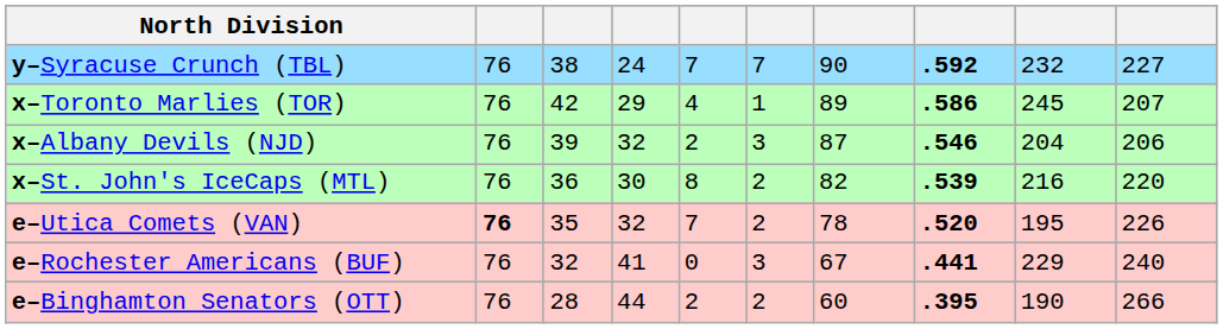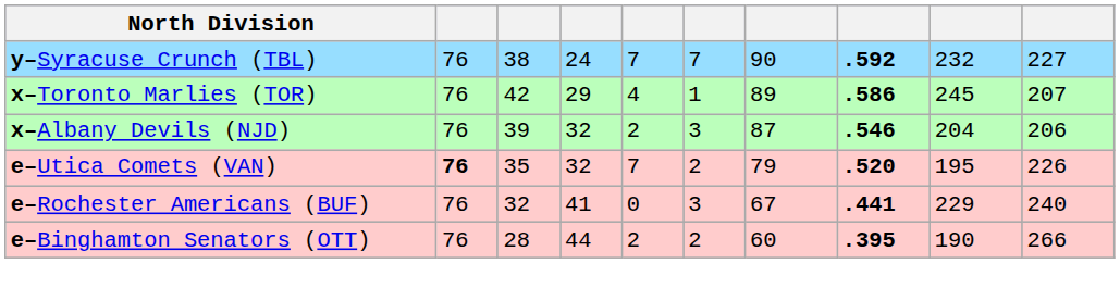- row: x–St. John's IceCaps (MTL) | 76 | 36 | 30 | 8 | 2 | 82 | .539 | 216 | 220
e–Utica Comets (VAN) | column 7: 78 -> 79
